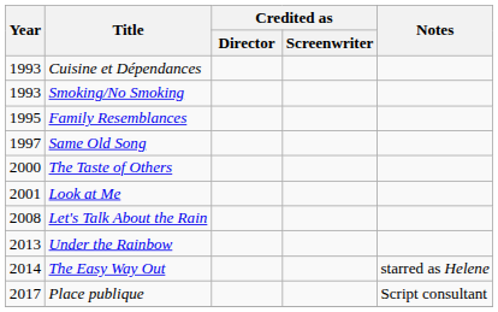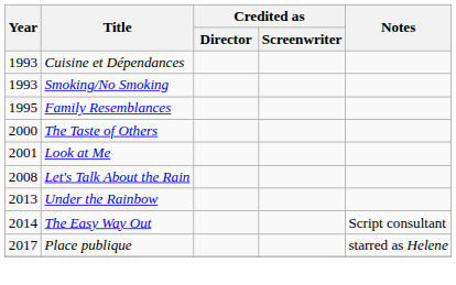- row: 1997 | Same Old Song
The Easy Way Out | Notes: starred as Helene -> Script consultant
Place publique | Notes: Script consultant -> starred as Helene
